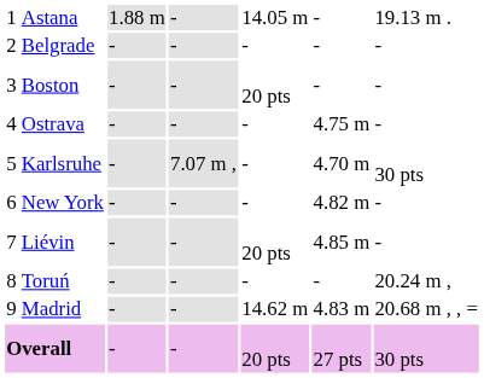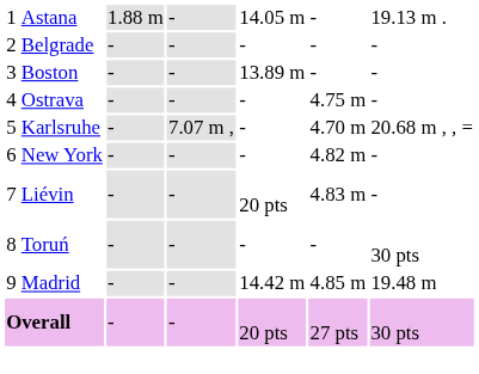Boston | column 5: 20 pts -> 13.89 m
Karlsruhe | column 7: 30 pts -> 20.68 m , , =
Liévin | column 6: 4.85 m -> 4.83 m
Toruń | column 7: 20.24 m , -> 30 pts
Madrid | column 5: 14.62 m -> 14.42 m
Madrid | column 6: 4.83 m -> 4.85 m
Madrid | column 7: 20.68 m , , = -> 19.48 m
